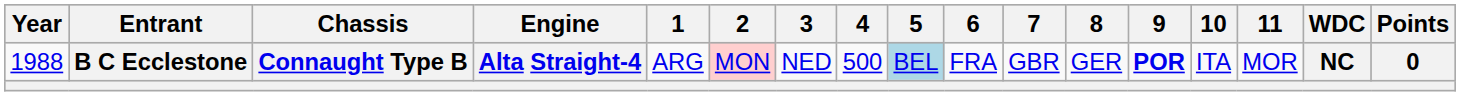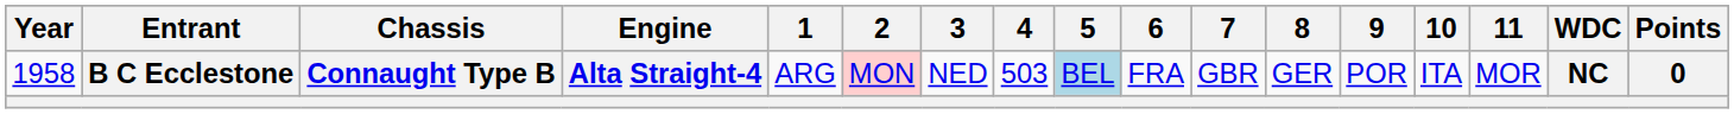B C Ecclestone | Year: 1988 -> 1958
B C Ecclestone | 4: 500 -> 503
B C Ecclestone | 9: bold -> normal
